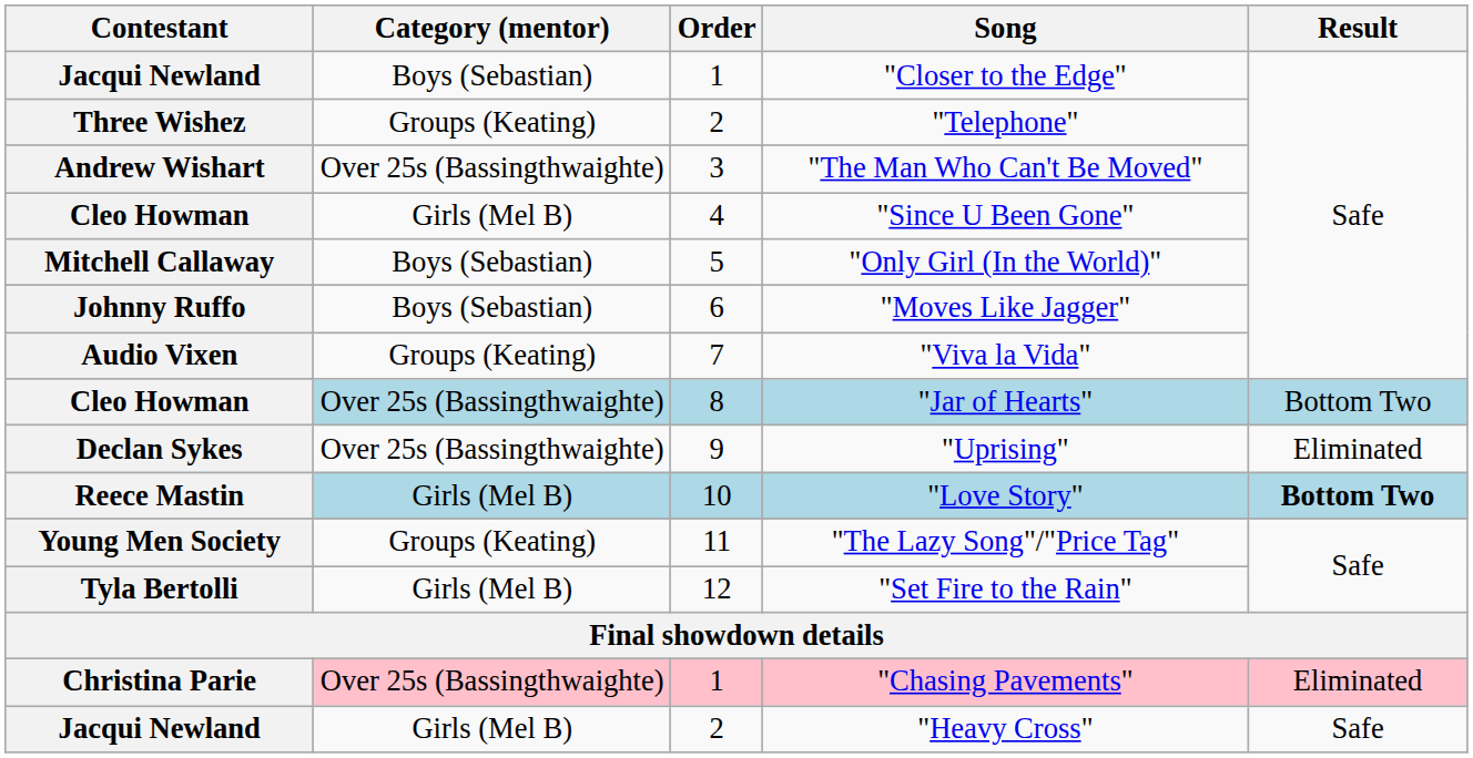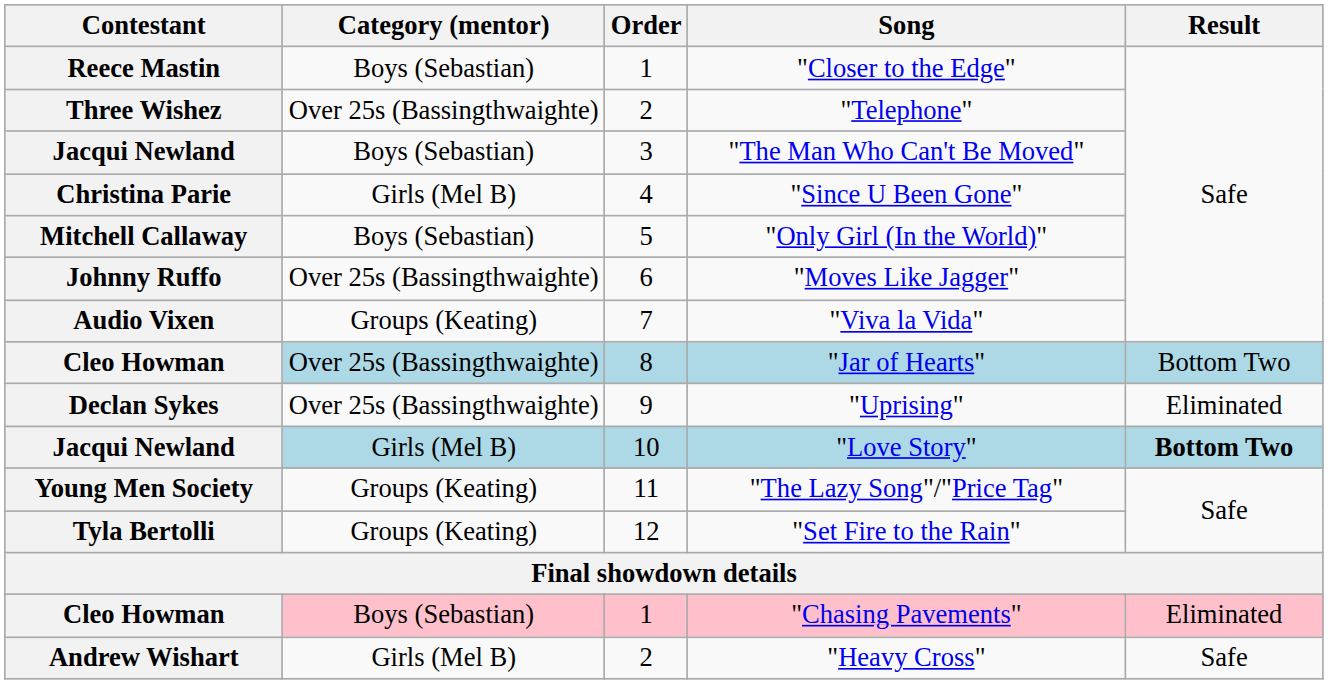"Closer to the Edge" | Contestant: Jacqui Newland -> Reece Mastin
"Telephone" | Category (mentor): Groups (Keating) -> Over 25s (Bassingthwaighte)
"The Man Who Can't Be Moved" | Contestant: Andrew Wishart -> Jacqui Newland
"The Man Who Can't Be Moved" | Category (mentor): Over 25s (Bassingthwaighte) -> Boys (Sebastian)
"Since U Been Gone" | Contestant: Cleo Howman -> Christina Parie
"Moves Like Jagger" | Category (mentor): Boys (Sebastian) -> Over 25s (Bassingthwaighte)
"Love Story" | Contestant: Reece Mastin -> Jacqui Newland
"Set Fire to the Rain" | Category (mentor): Girls (Mel B) -> Groups (Keating)
"Chasing Pavements" | Contestant: Christina Parie -> Cleo Howman
"Chasing Pavements" | Category (mentor): Over 25s (Bassingthwaighte) -> Boys (Sebastian)
"Heavy Cross" | Contestant: Jacqui Newland -> Andrew Wishart
